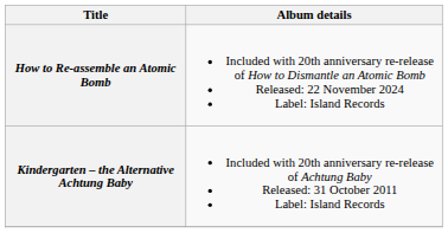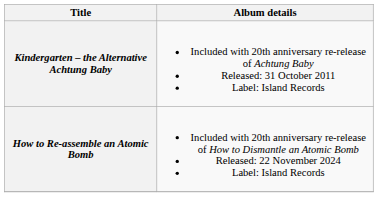rows swapped: Kindergarten – the Alternative Achtung Baby <-> How to Re-assemble an Atomic Bomb
